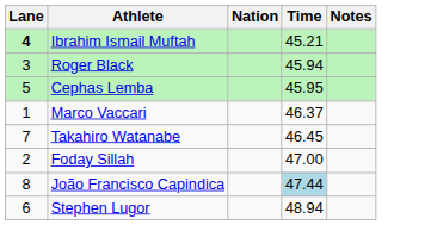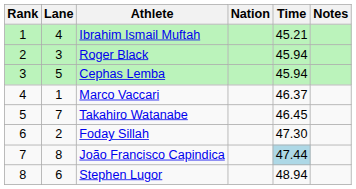+ column: Rank | 1 | 2 | 3 | 4 | 5 | 6 | 7 | 8
Ibrahim Ismail Muftah | Lane: bold -> normal
Cephas Lemba | Time: 45.95 -> 45.94
Foday Sillah | Time: 47.00 -> 47.30
